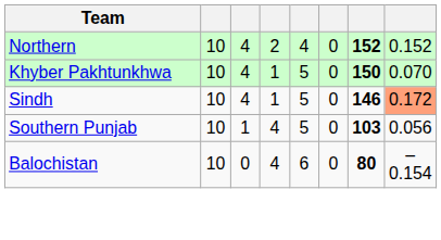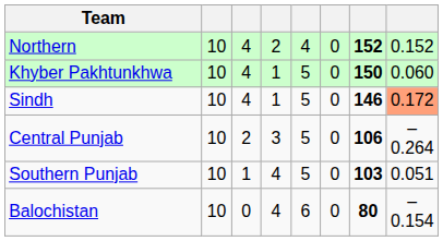Khyber Pakhtunkhwa | column 8: 0.070 -> 0.060
+ row: Central Punjab | 10 | 2 | 3 | 5 | 0 | 106 | –0.264
Southern Punjab | column 8: 0.056 -> 0.051
